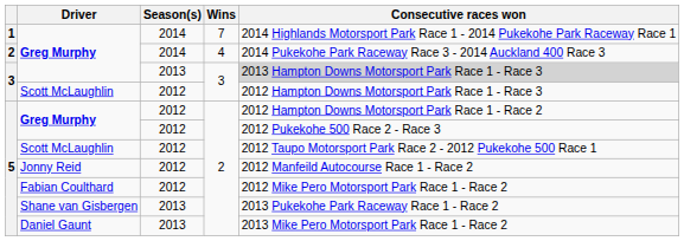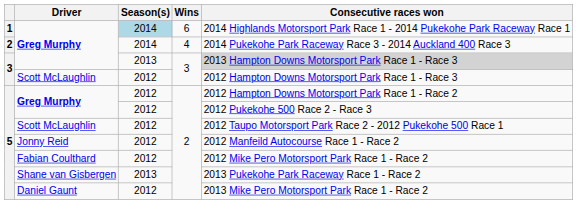1 / Greg Murphy | Season(s): no background -> lightblue background
1 / Greg Murphy | Wins: 7 -> 6
Daniel Gaunt | Season(s): 2013 -> 2012
